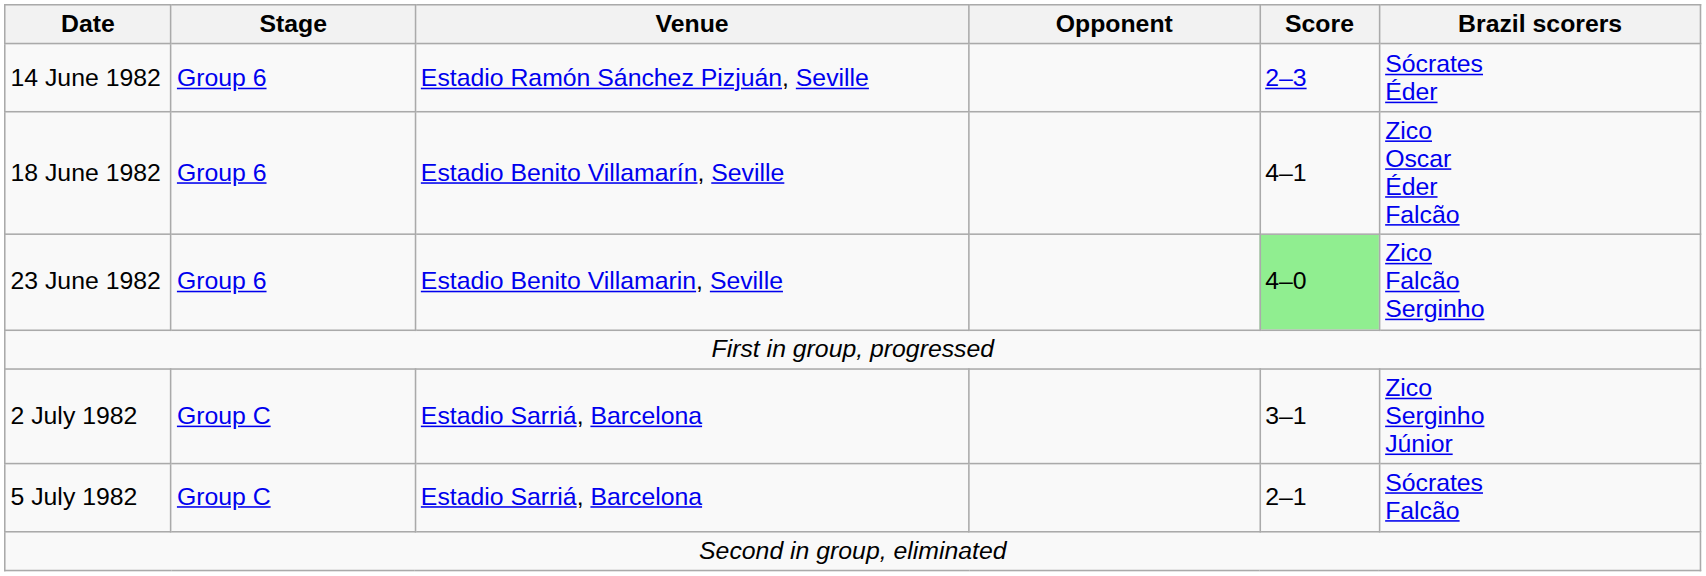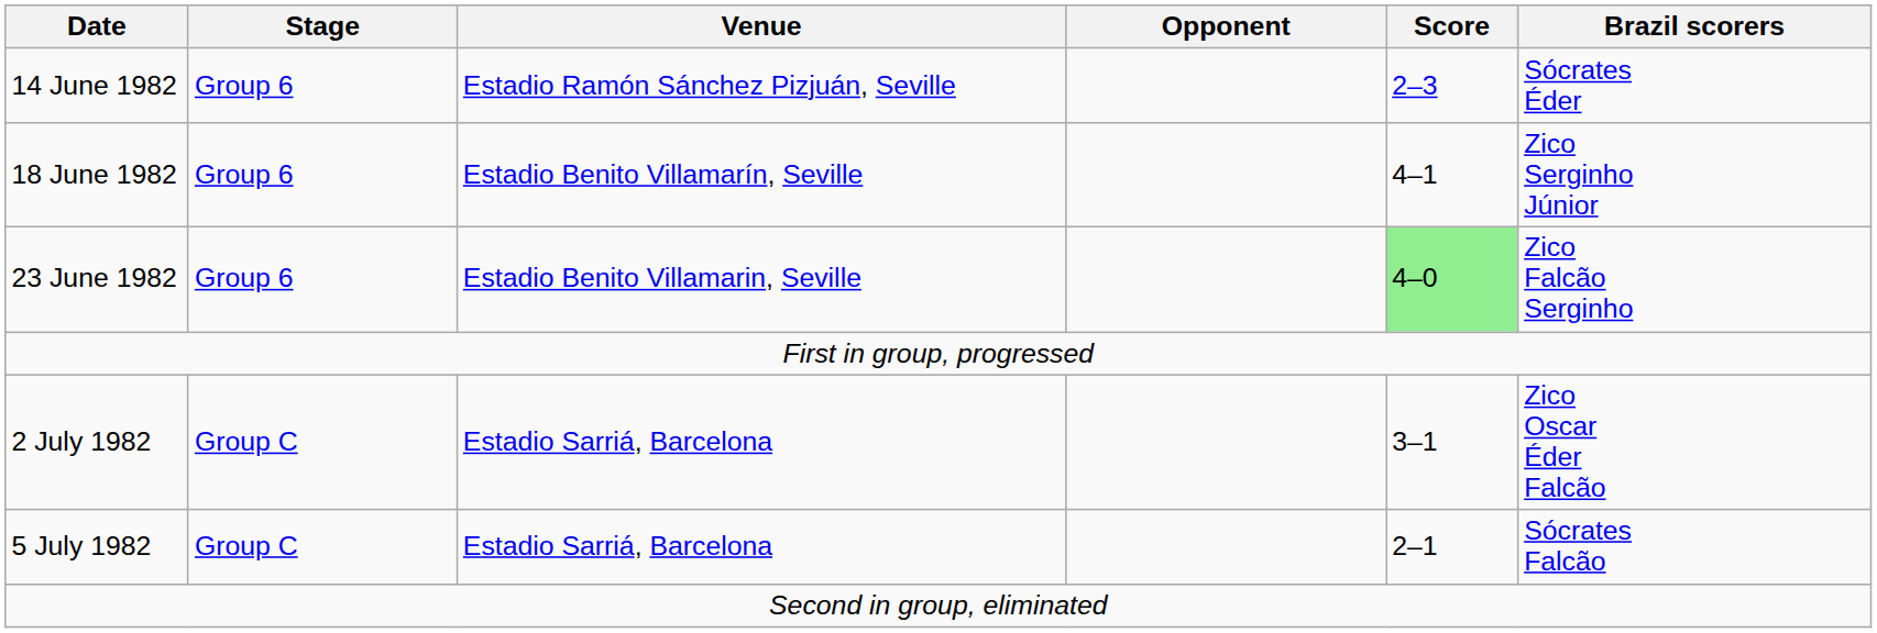18 June 1982 | Brazil scorers: Zico Oscar Éder Falcão -> Zico Serginho Júnior
2 July 1982 | Brazil scorers: Zico Serginho Júnior -> Zico Oscar Éder Falcão
